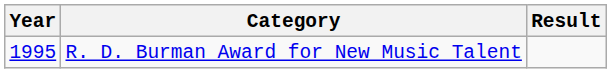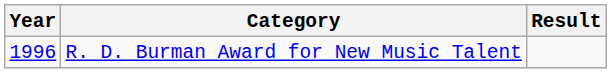R. D. Burman Award for New Music Talent | Year: 1995 -> 1996
